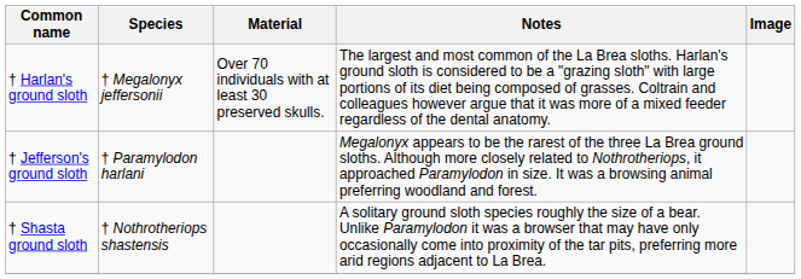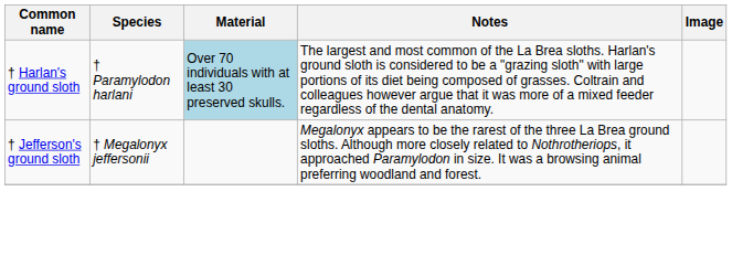† Harlan's ground sloth | Species: † Megalonyx jeffersonii -> † Paramylodon harlani
† Harlan's ground sloth | Material: no background -> lightblue background
† Jefferson's ground sloth | Species: † Paramylodon harlani -> † Megalonyx jeffersonii
- row: † Shasta ground sloth | † Nothrotheriops shastensis | A solitary ground sloth species roughly the size of a bear. Unlike Paramylodon it was a browser that may have only occasionally come into proximity of the tar pits, preferring more arid regions adjacent to La Brea.
